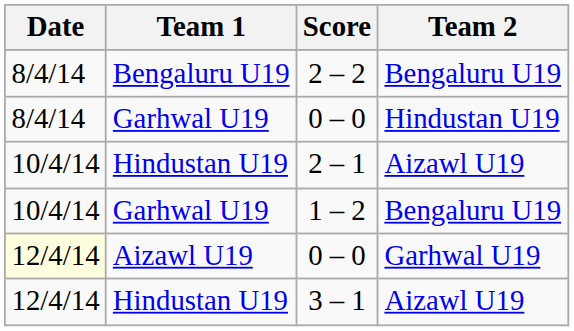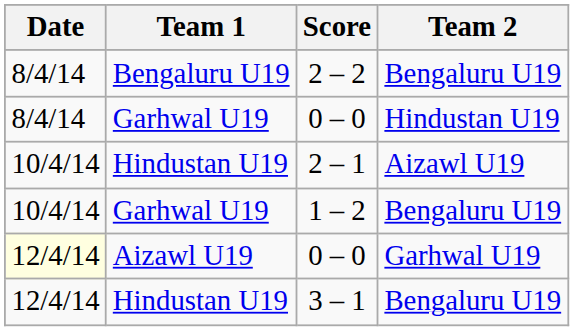3 – 1 | Team 2: Aizawl U19 -> Bengaluru U19
